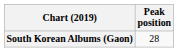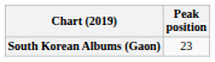South Korean Albums (Gaon) | Peak position: 28 -> 23
